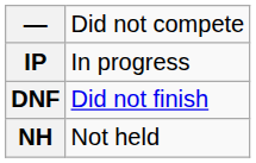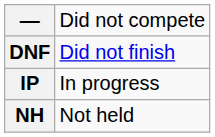rows swapped: DNF <-> IP
